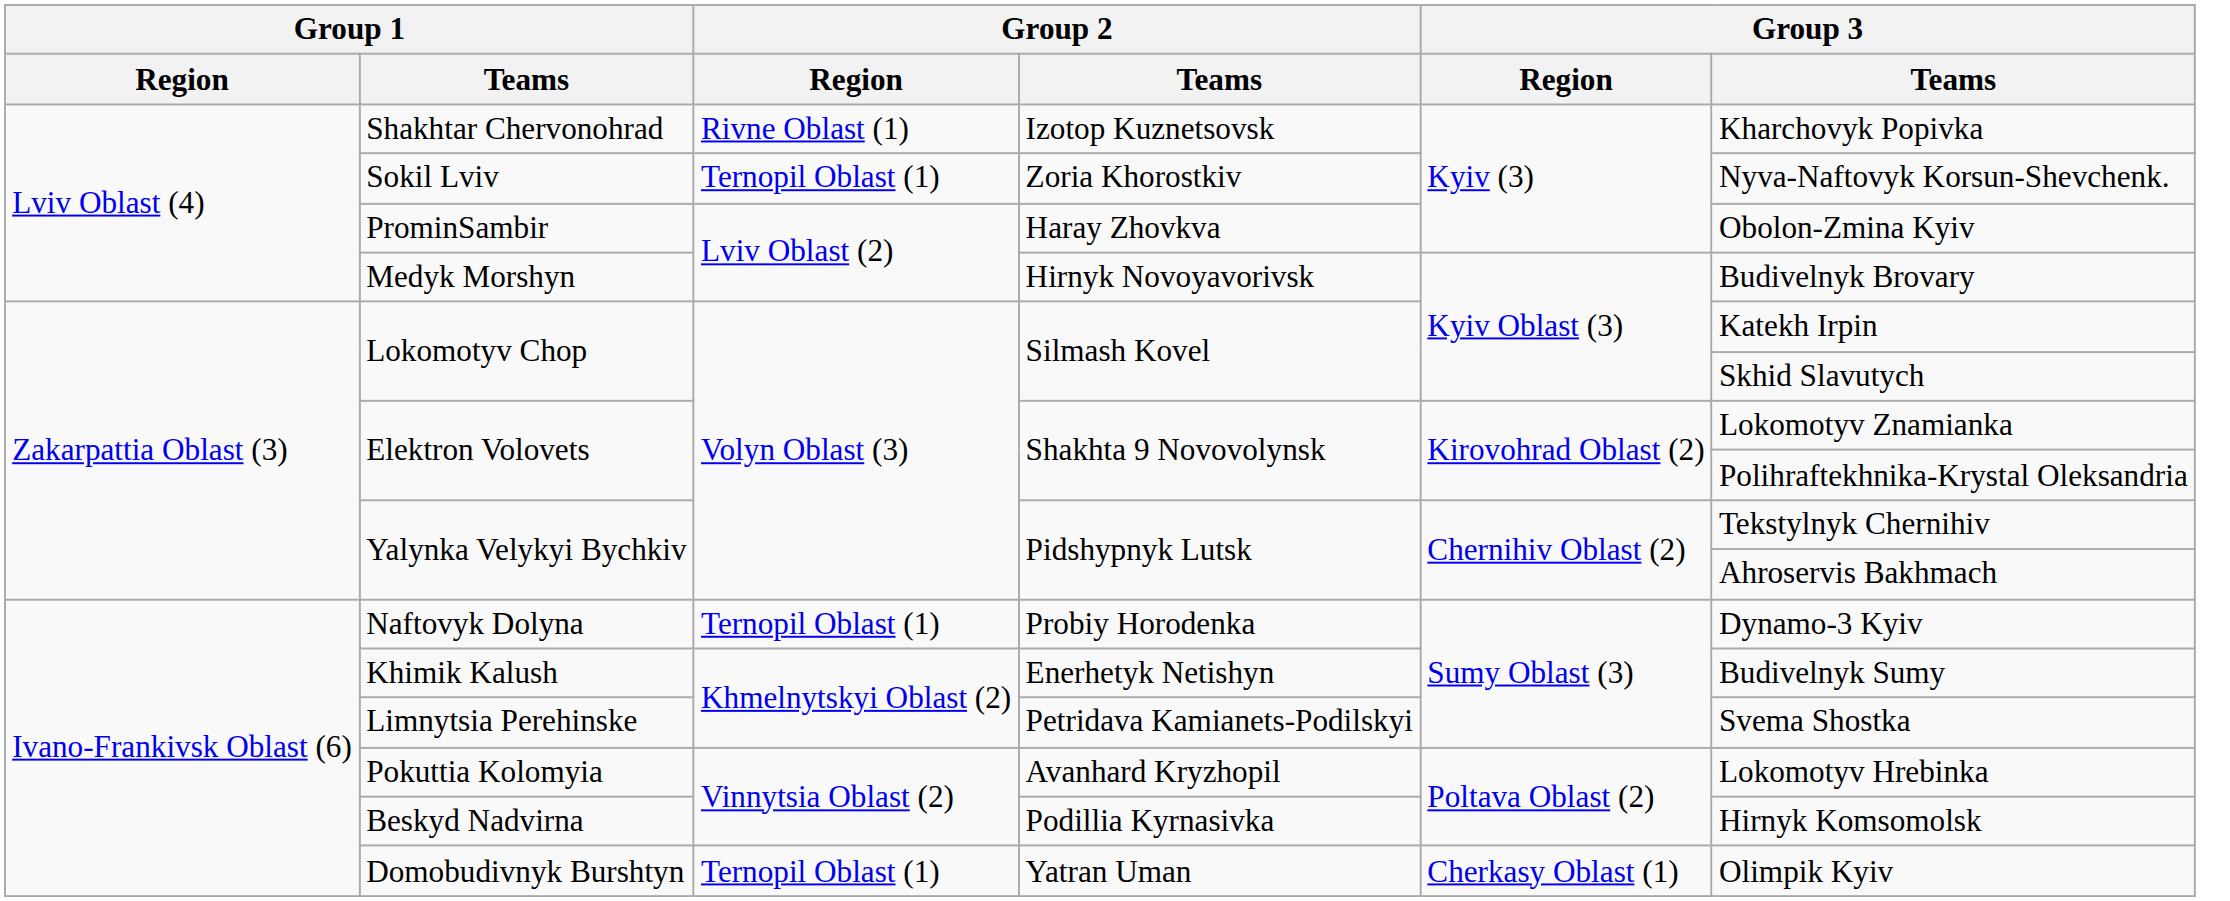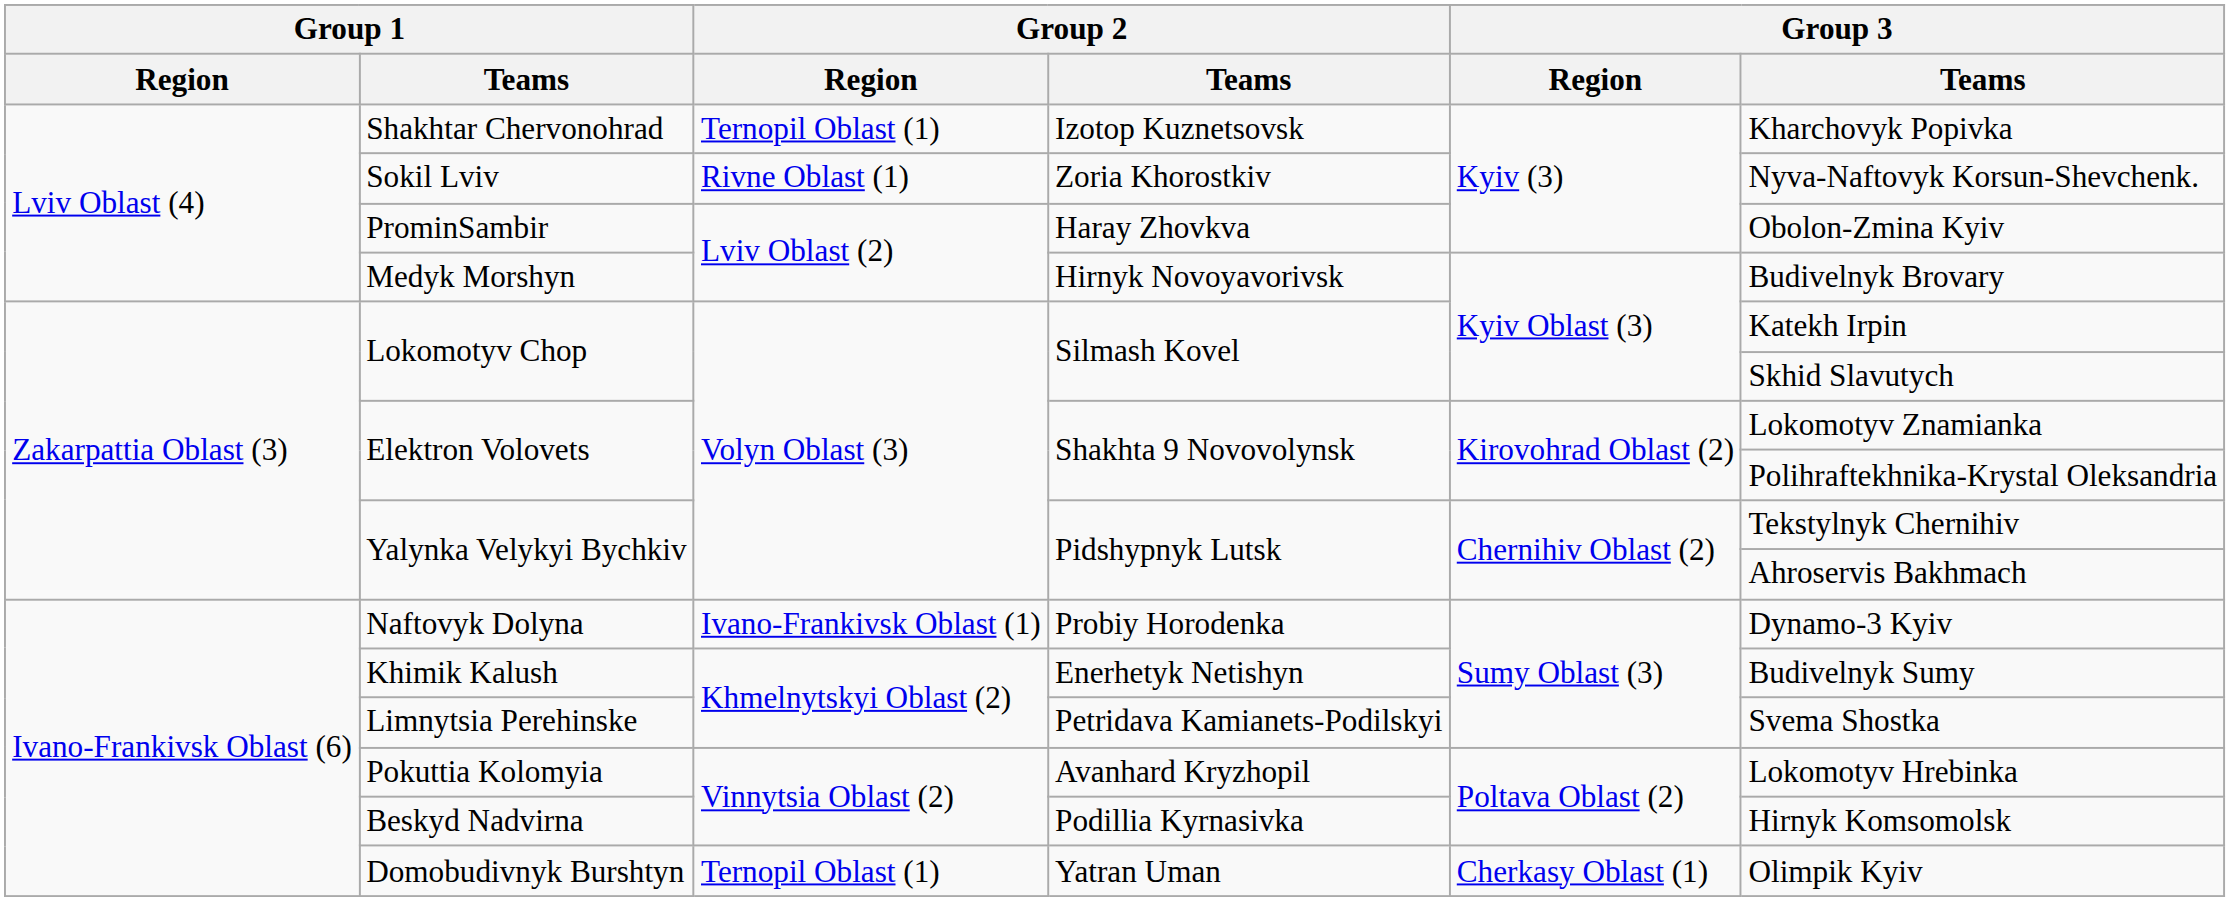Shakhtar Chervonohrad | Group 2 / Region: Rivne Oblast (1) -> Ternopil Oblast (1)
Sokil Lviv | Group 2 / Region: Ternopil Oblast (1) -> Rivne Oblast (1)
Naftovyk Dolyna | Group 2 / Region: Ternopil Oblast (1) -> Ivano-Frankivsk Oblast (1)
